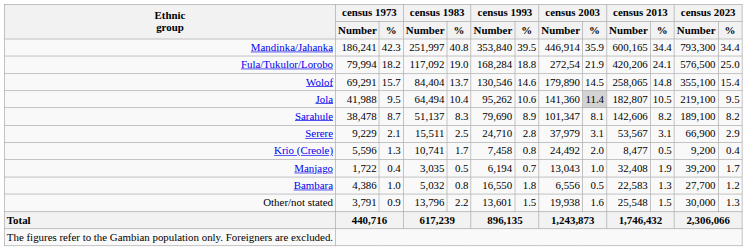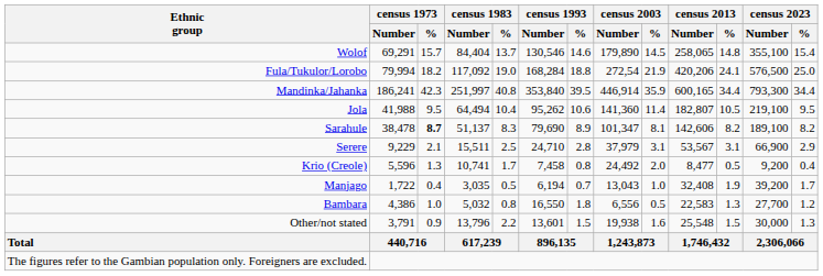rows swapped: Mandinka/Jahanka <-> Wolof
Jola | census 2003 / %: lightgrey background -> no background
Sarahule | census 1973 / %: normal -> bold
